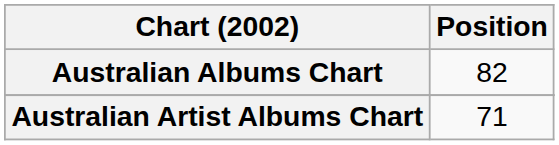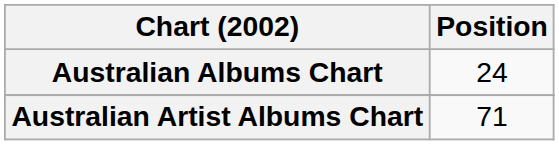Australian Albums Chart | Position: 82 -> 24
